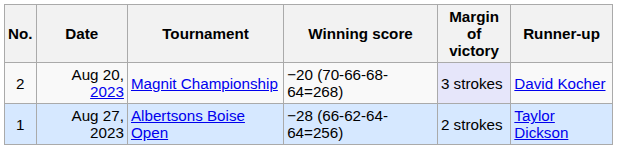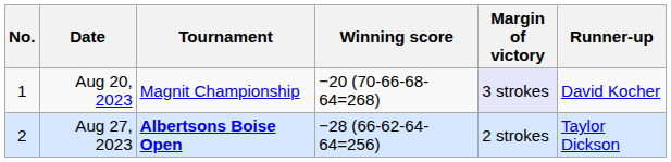Aug 20, 2023 | No.: 2 -> 1
Aug 27, 2023 | No.: 1 -> 2
Aug 27, 2023 | Tournament: normal -> bold
